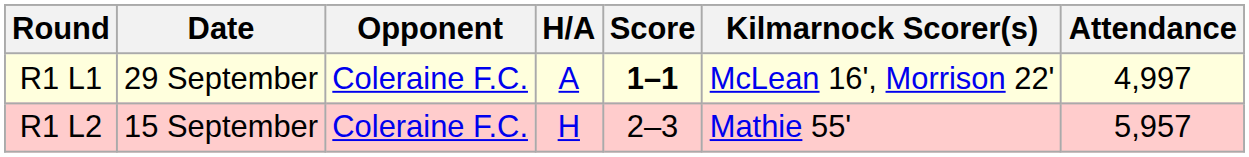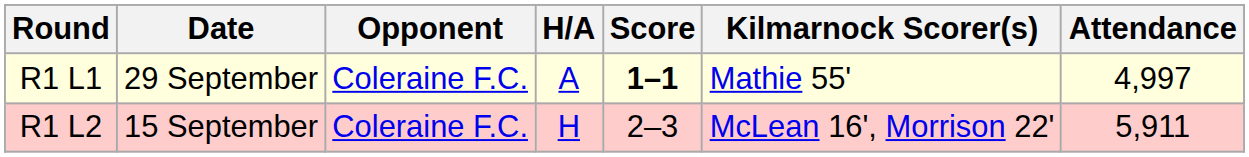R1 L1 | Kilmarnock Scorer(s): McLean 16', Morrison 22' -> Mathie 55'
R1 L2 | Kilmarnock Scorer(s): Mathie 55' -> McLean 16', Morrison 22'
R1 L2 | Attendance: 5,957 -> 5,911
